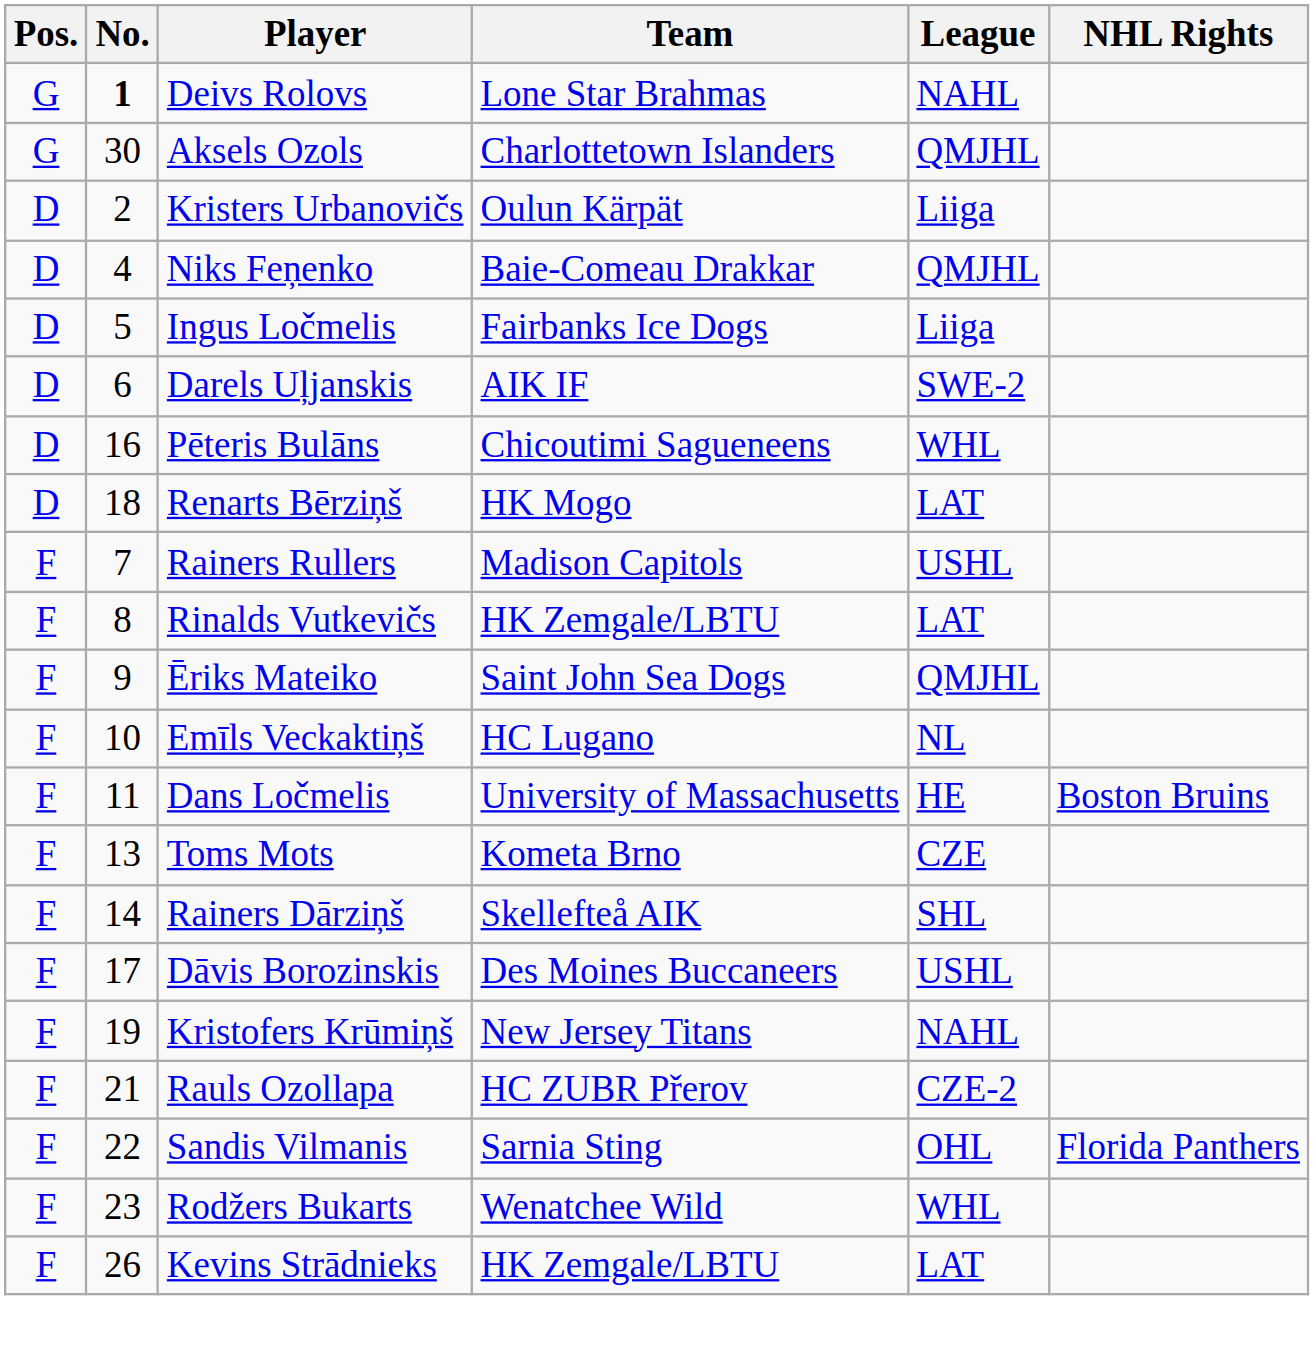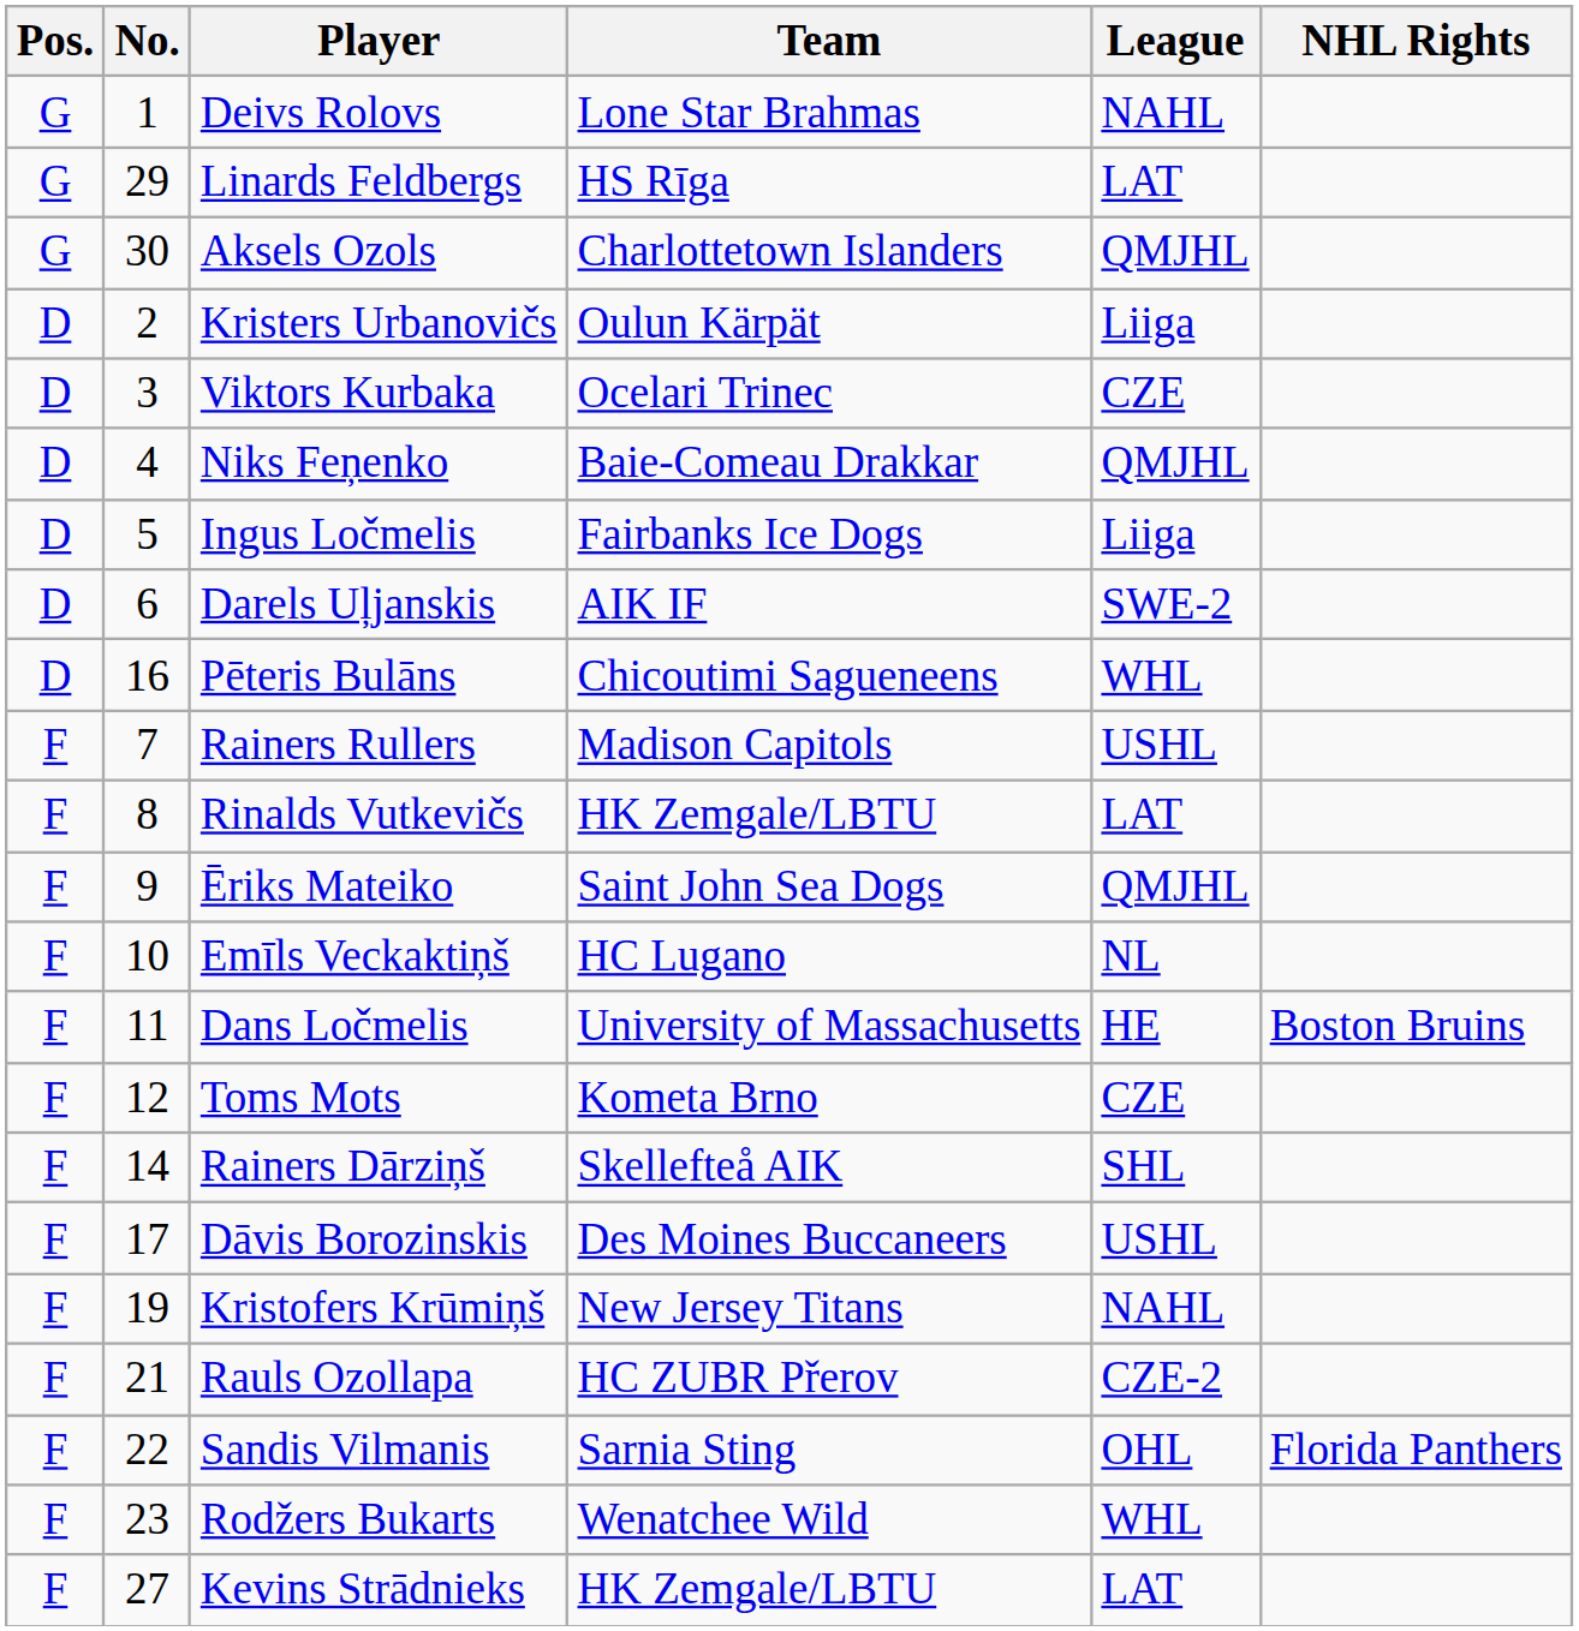Deivs Rolovs | No.: bold -> normal
+ row: G | 29 | Linards Feldbergs | HS Rīga | LAT
+ row: D | 3 | Viktors Kurbaka | Ocelari Trinec | CZE
- row: D | 18 | Renarts Bērziņš | HK Mogo | LAT
Toms Mots | No.: 13 -> 12
Kevins Strādnieks | No.: 26 -> 27
